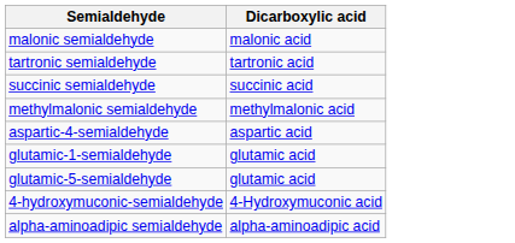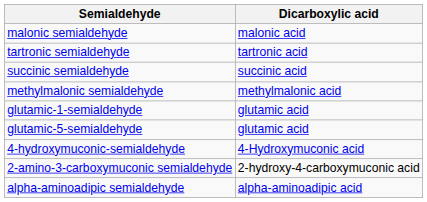- row: aspartic-4-semialdehyde | aspartic acid
+ row: 2-amino-3-carboxymuconic semialdehyde | 2-hydroxy-4-carboxymuconic acid
